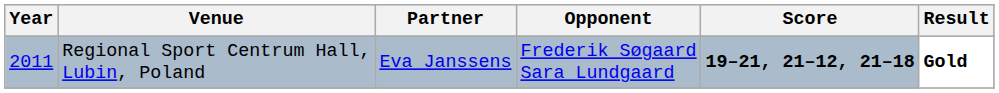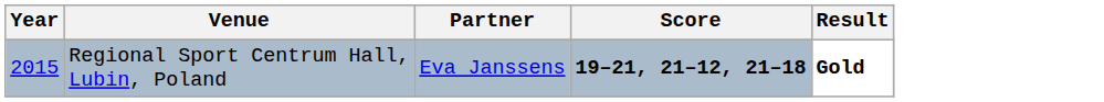- column: Opponent | Frederik Søgaard Sara Lundgaard
Regional Sport Centrum Hall, Lubin, Poland | Year: 2011 -> 2015
